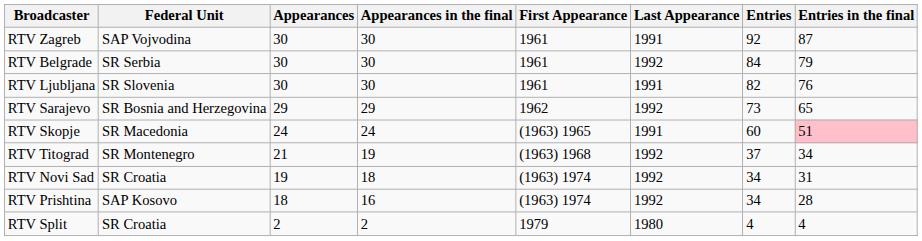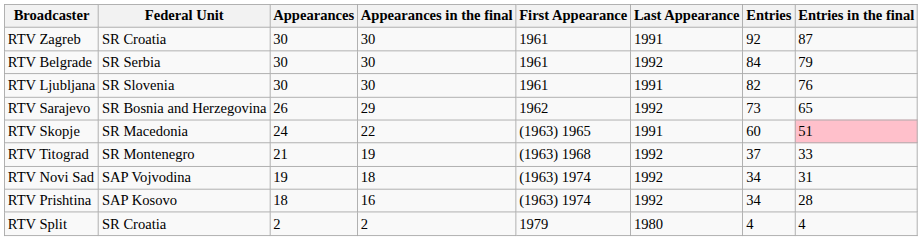RTV Zagreb | Federal Unit: SAP Vojvodina -> SR Croatia
RTV Sarajevo | Appearances: 29 -> 26
RTV Skopje | Appearances in the final: 24 -> 22
RTV Titograd | Entries in the final: 34 -> 33
RTV Novi Sad | Federal Unit: SR Croatia -> SAP Vojvodina
